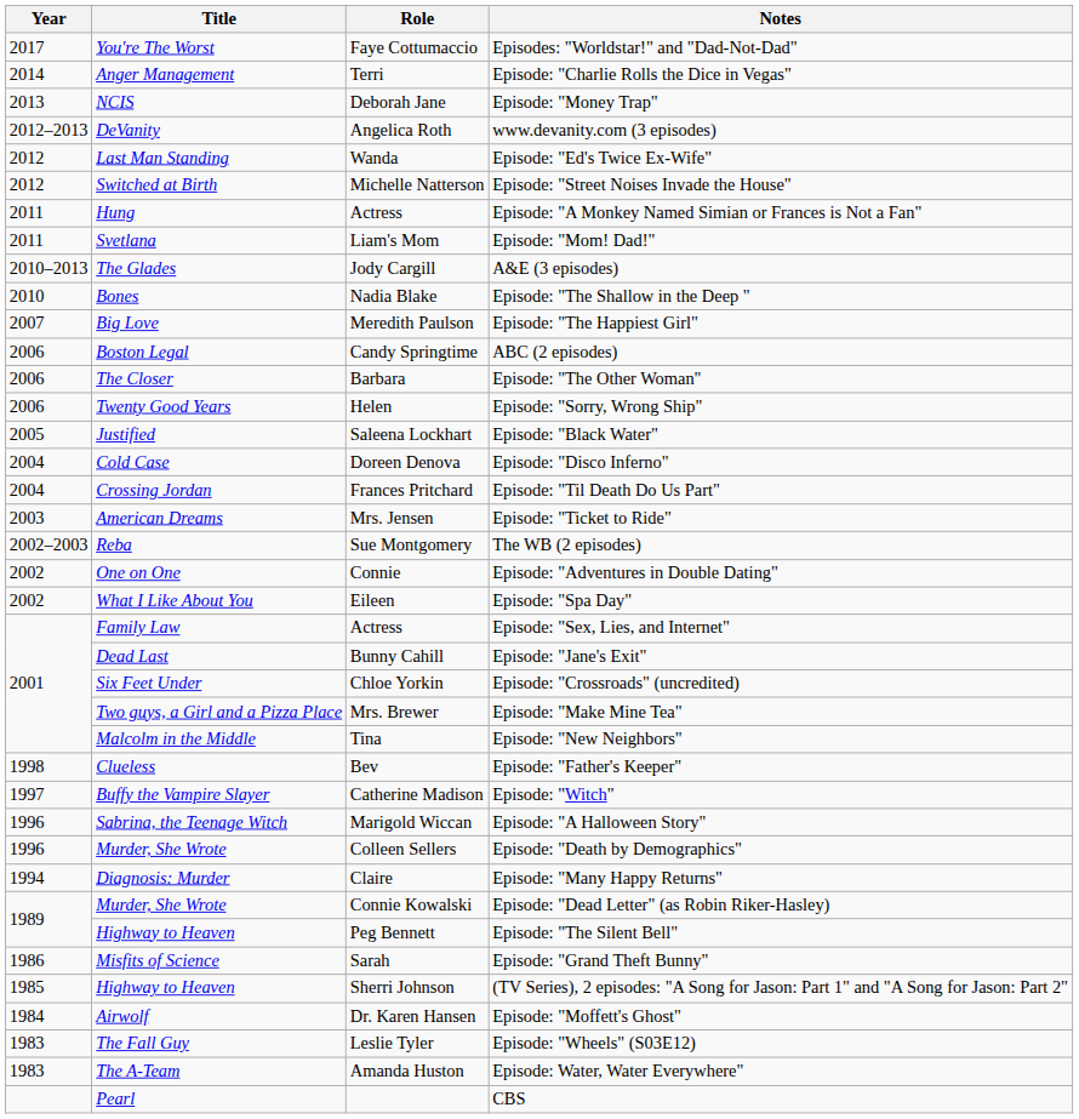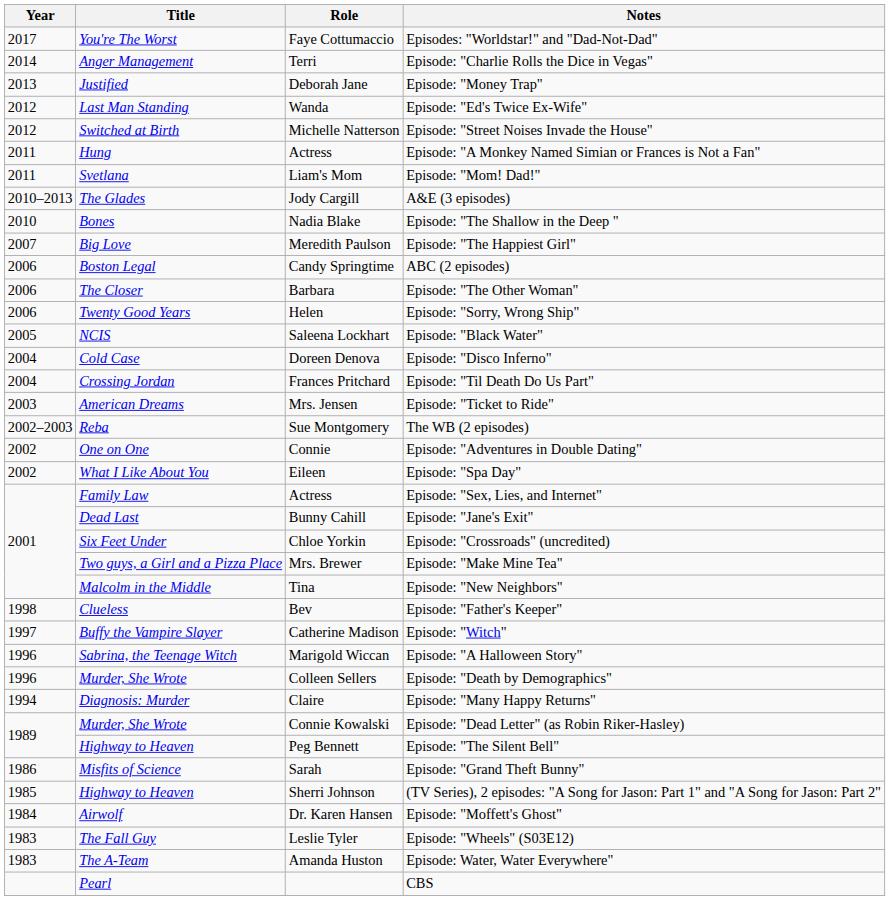Episode: "Money Trap" | Title: NCIS -> Justified
- row: 2012–2013 | DeVanity | Angelica Roth | www.devanity.com (3 episodes)
Episode: "Black Water" | Title: Justified -> NCIS
